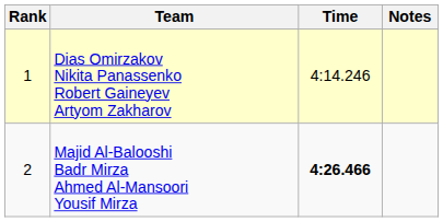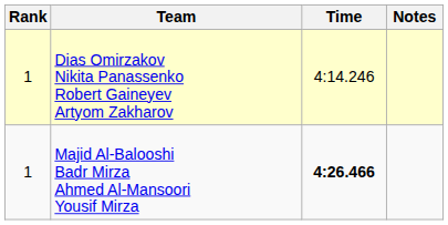Majid Al-Balooshi Badr Mirza Ahmed Al-Mansoori Yousif Mirza | Rank: 2 -> 1
